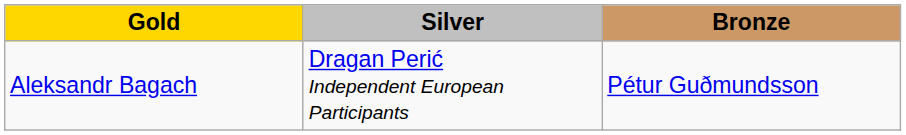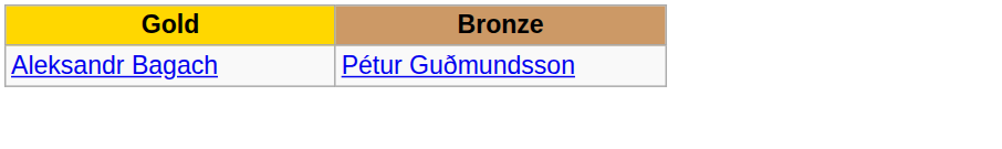- column: Silver | Dragan Perić Independent European Participants
